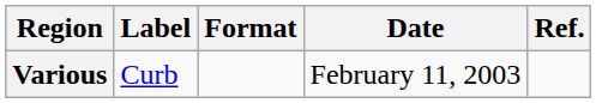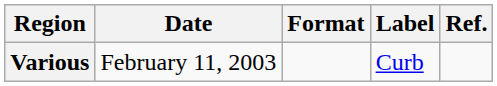columns swapped: Date <-> Label
